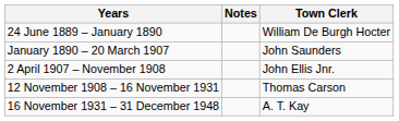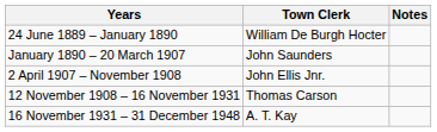columns swapped: Town Clerk <-> Notes
